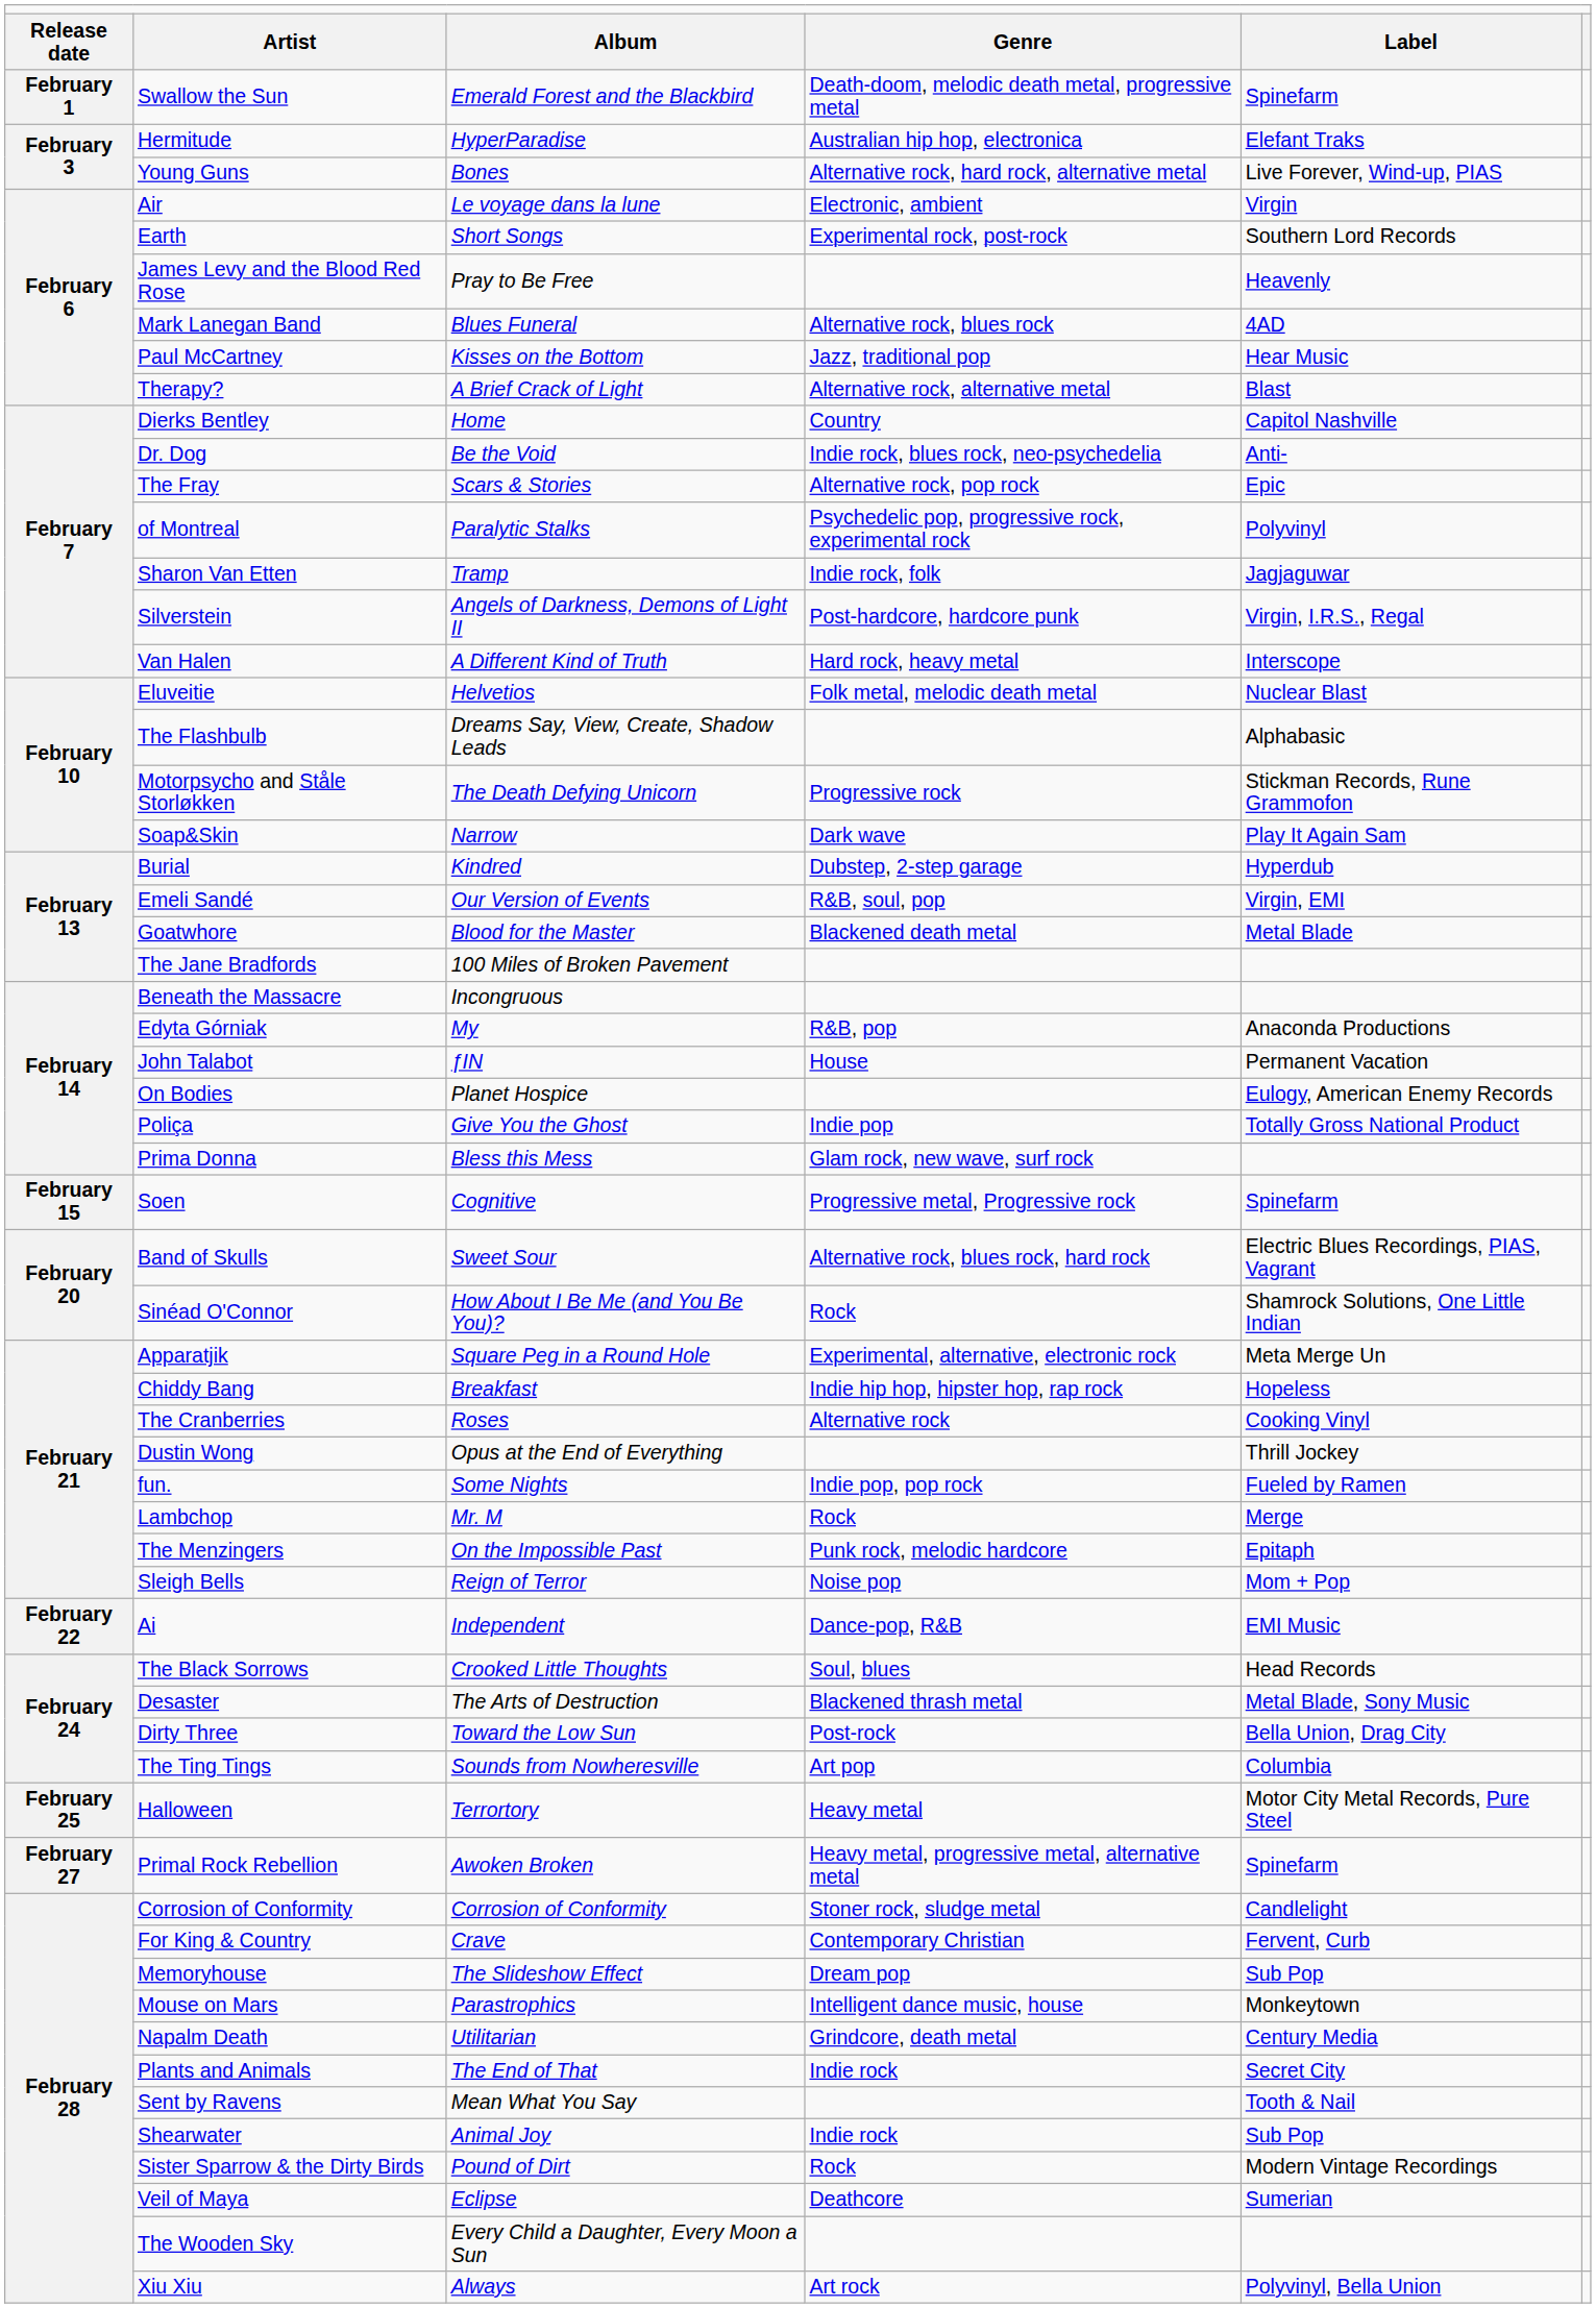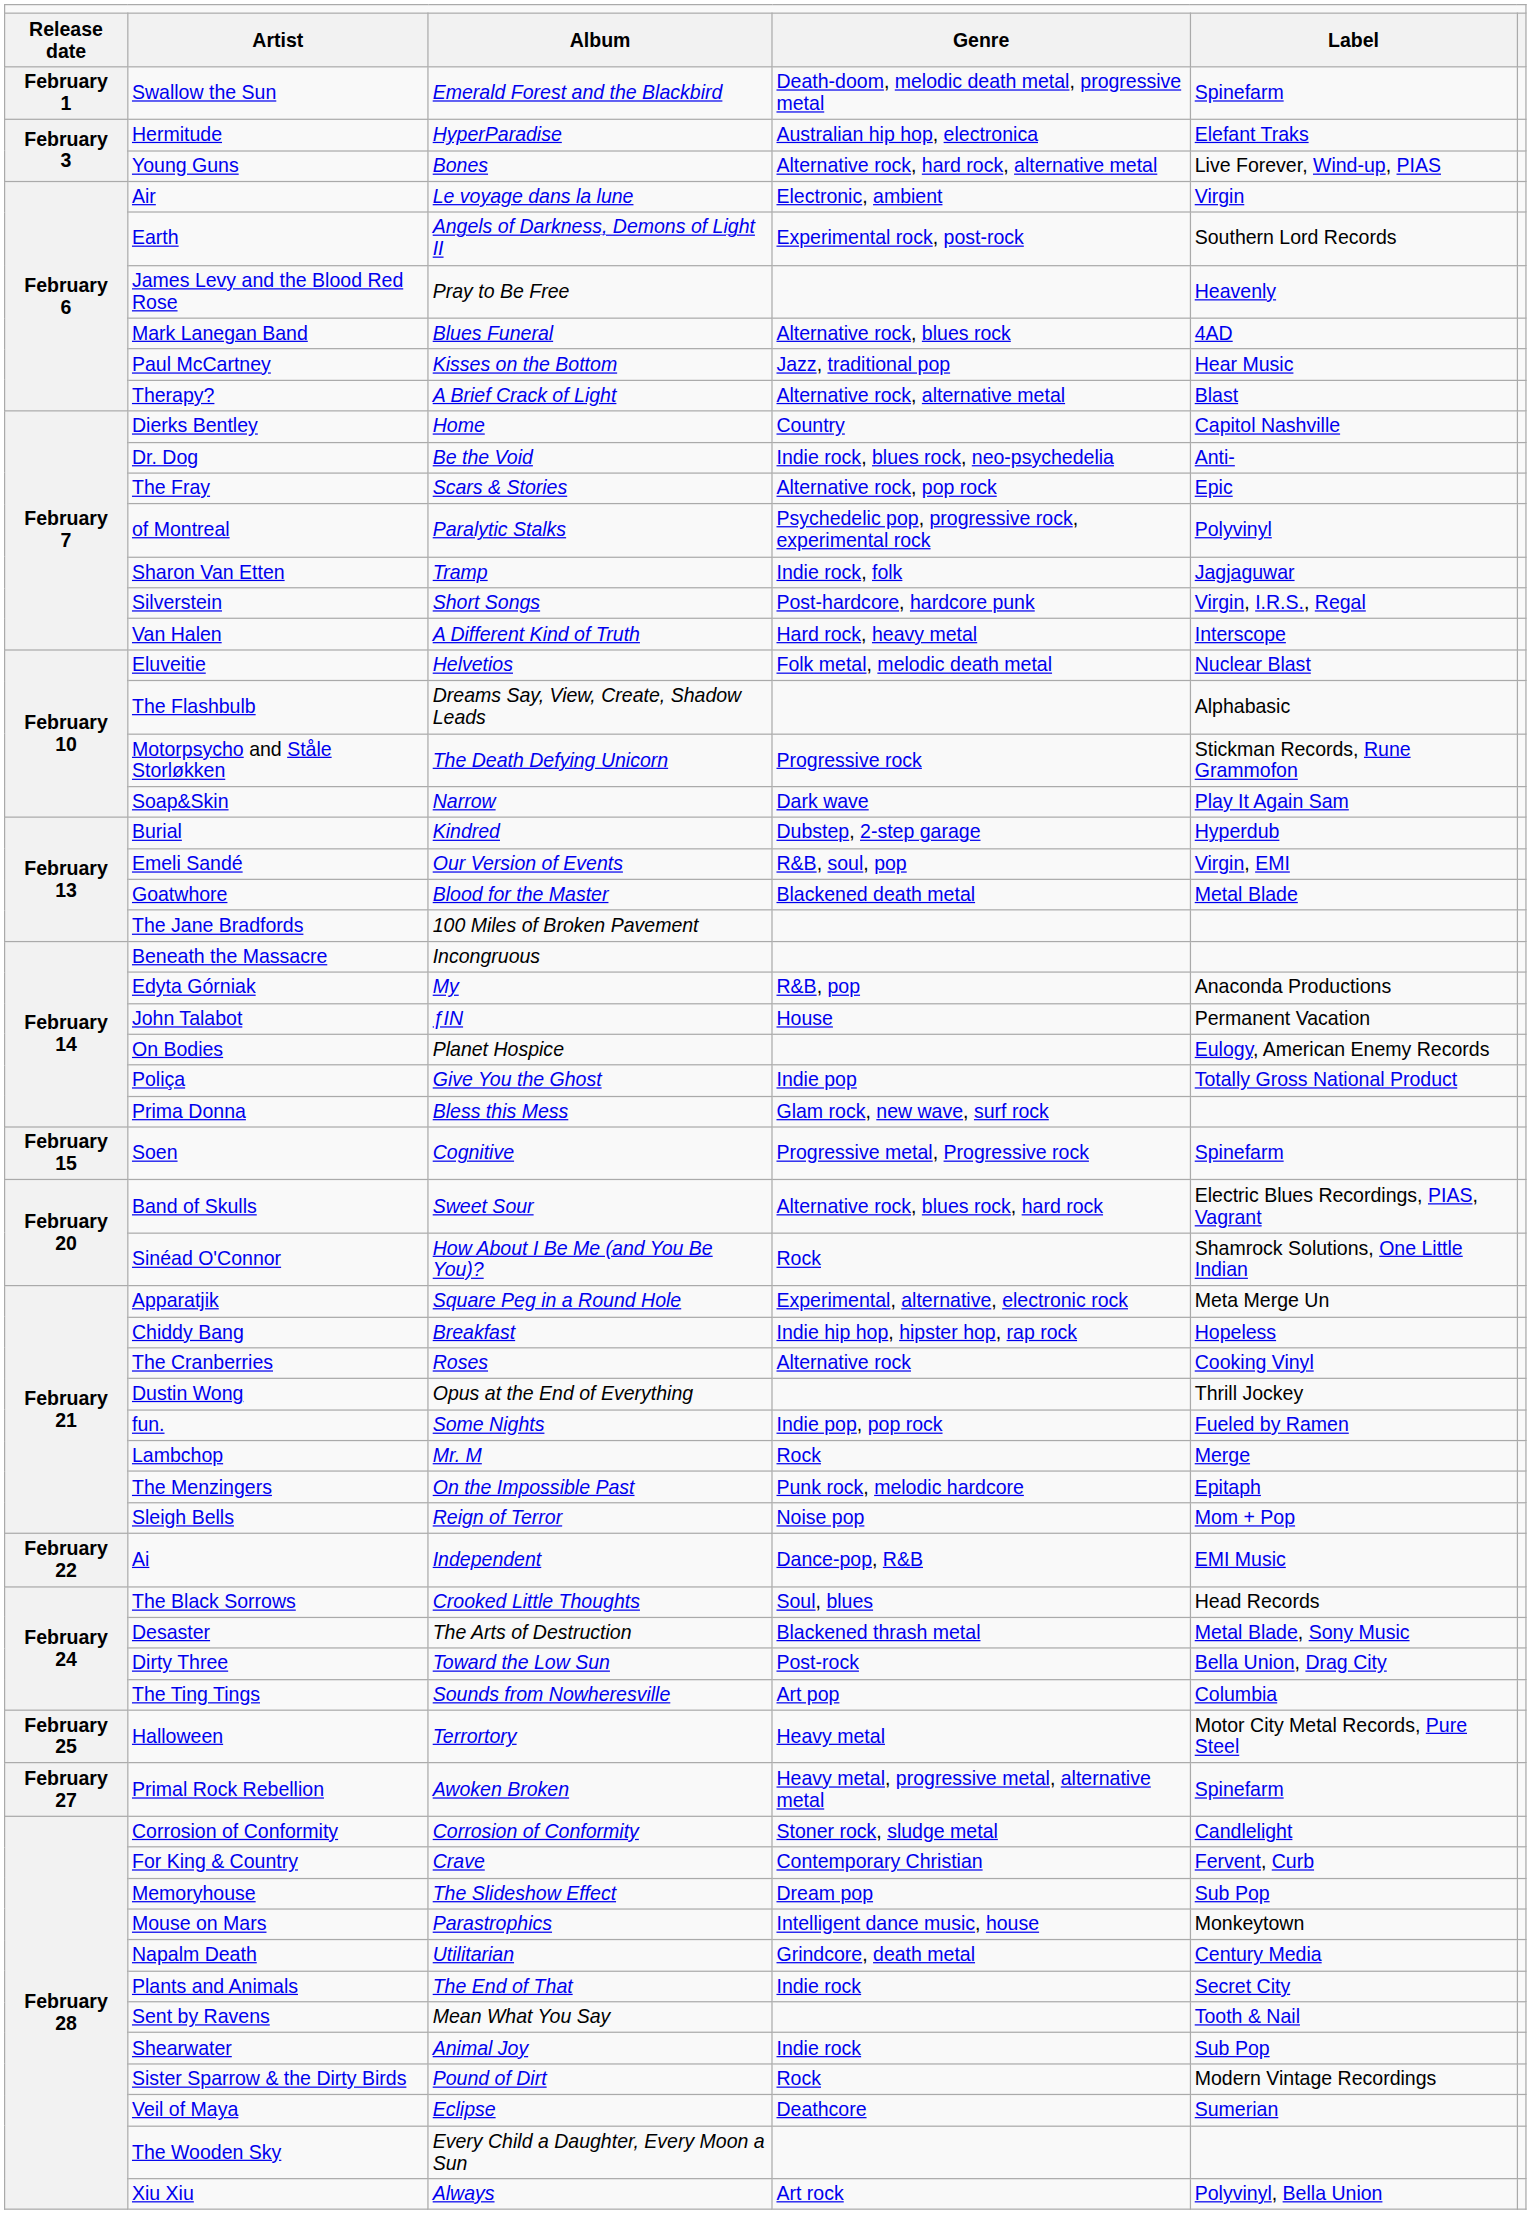Earth | column 3: Short Songs -> Angels of Darkness, Demons of Light II
Silverstein | column 3: Angels of Darkness, Demons of Light II -> Short Songs
